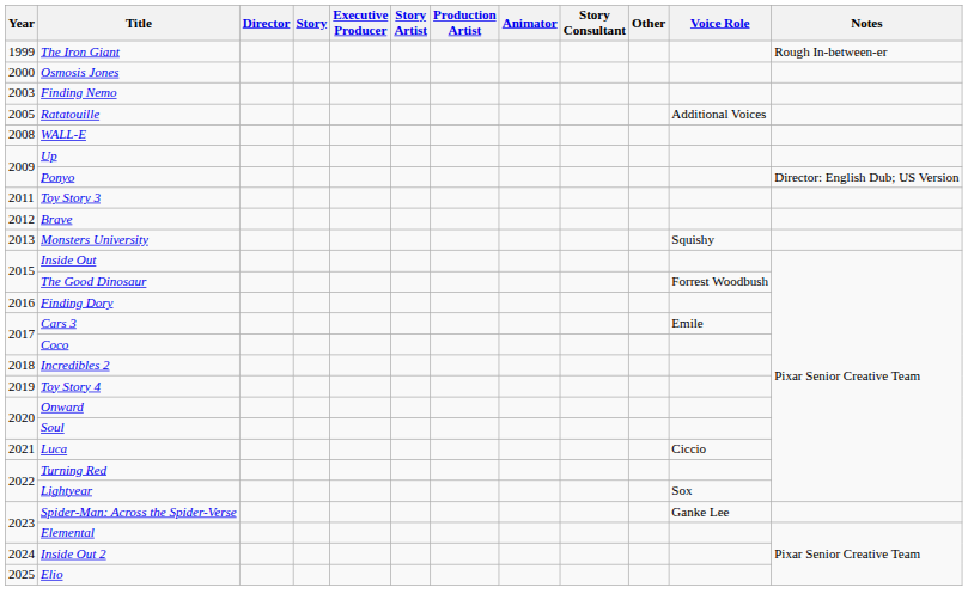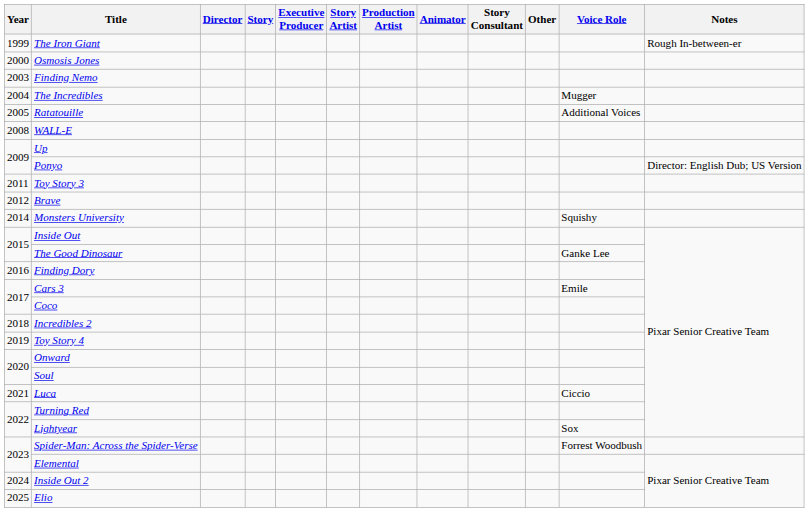+ row: 2004 | The Incredibles | Mugger
Monsters University | Year: 2013 -> 2014
The Good Dinosaur | Voice Role: Forrest Woodbush -> Ganke Lee
Spider-Man: Across the Spider-Verse | Voice Role: Ganke Lee -> Forrest Woodbush
